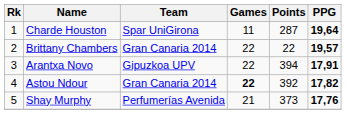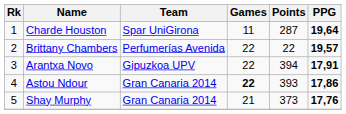Brittany Chambers | Team: Gran Canaria 2014 -> Perfumerías Avenida
Astou Ndour | Points: 392 -> 393
Astou Ndour | PPG: 17,82 -> 17,86
Shay Murphy | Team: Perfumerías Avenida -> Gran Canaria 2014
